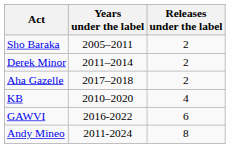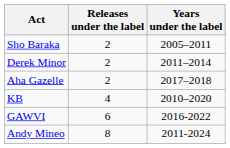columns swapped: Years under the label <-> Releases under the label
